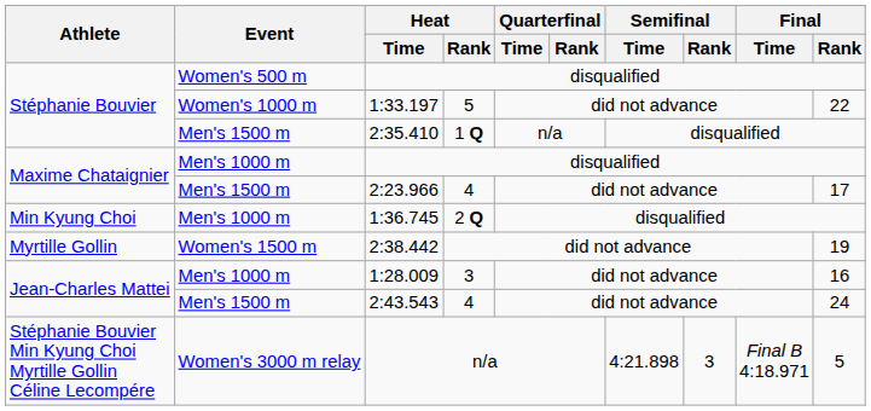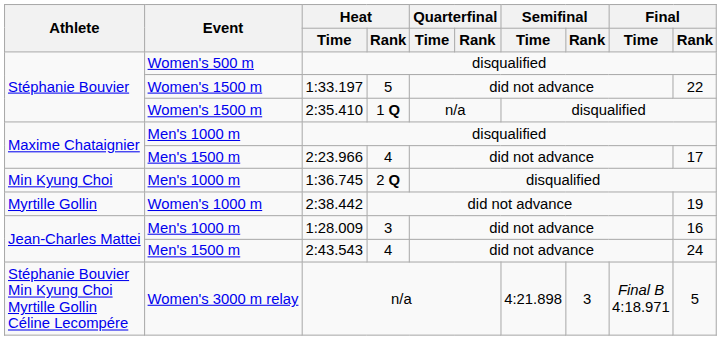1:33.197 | Event: Women's 1000 m -> Women's 1500 m
2:35.410 | Event: Men's 1500 m -> Women's 1500 m
2:38.442 | Event: Women's 1500 m -> Women's 1000 m
